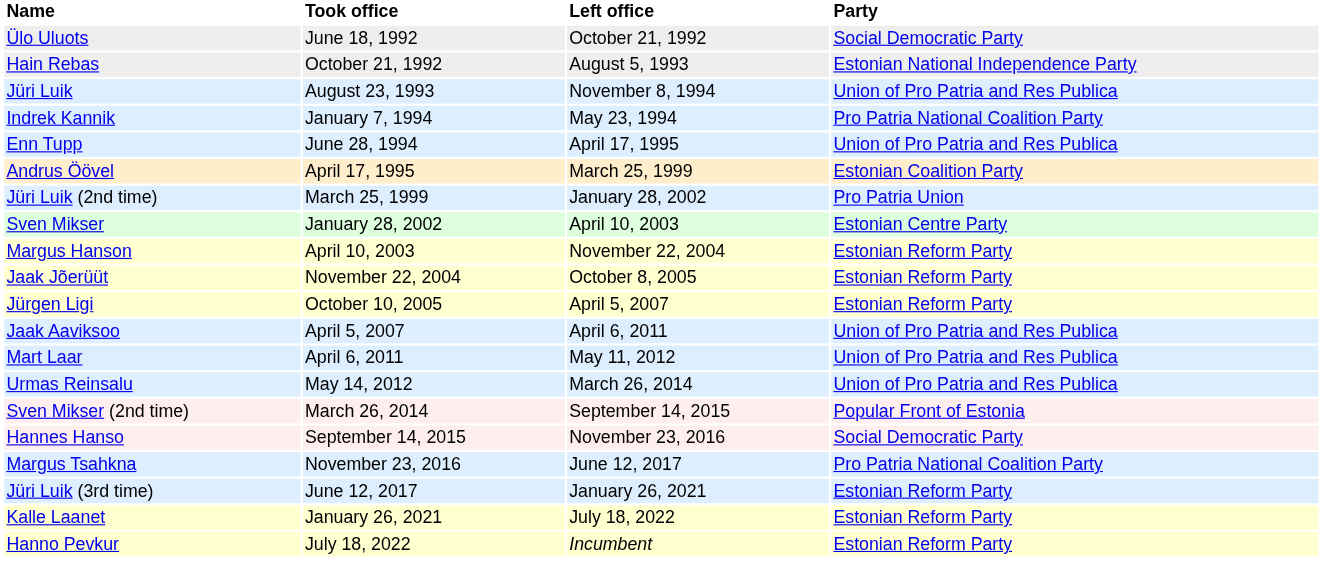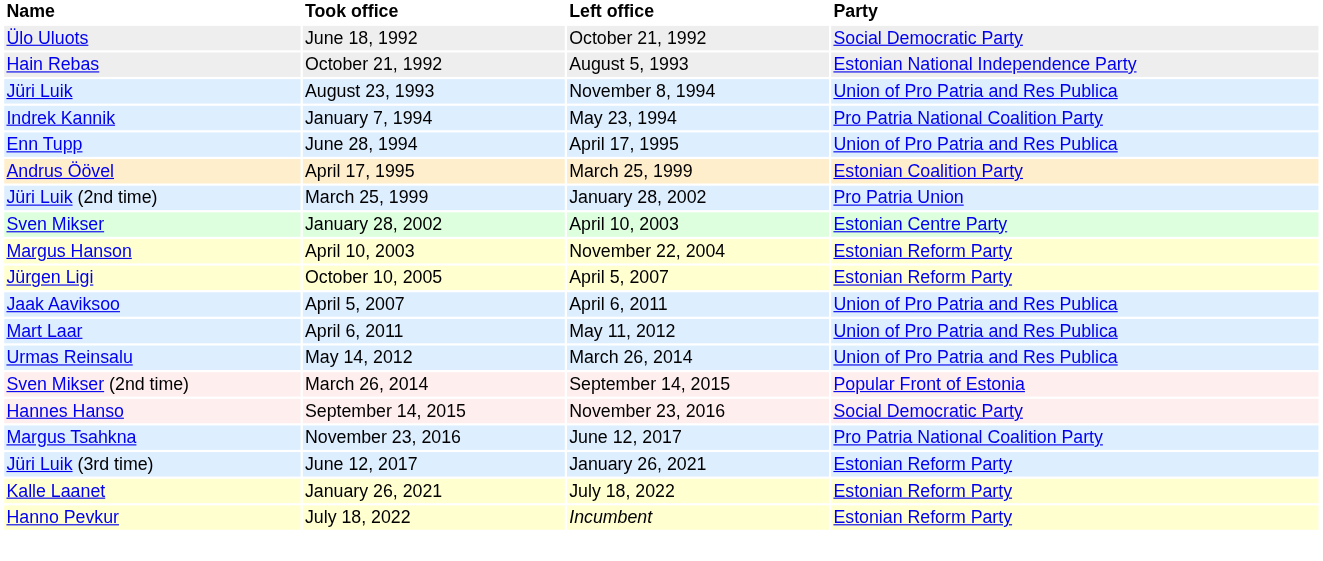- row: Jaak Jõerüüt | November 22, 2004 | October 8, 2005 | Estonian Reform Party
